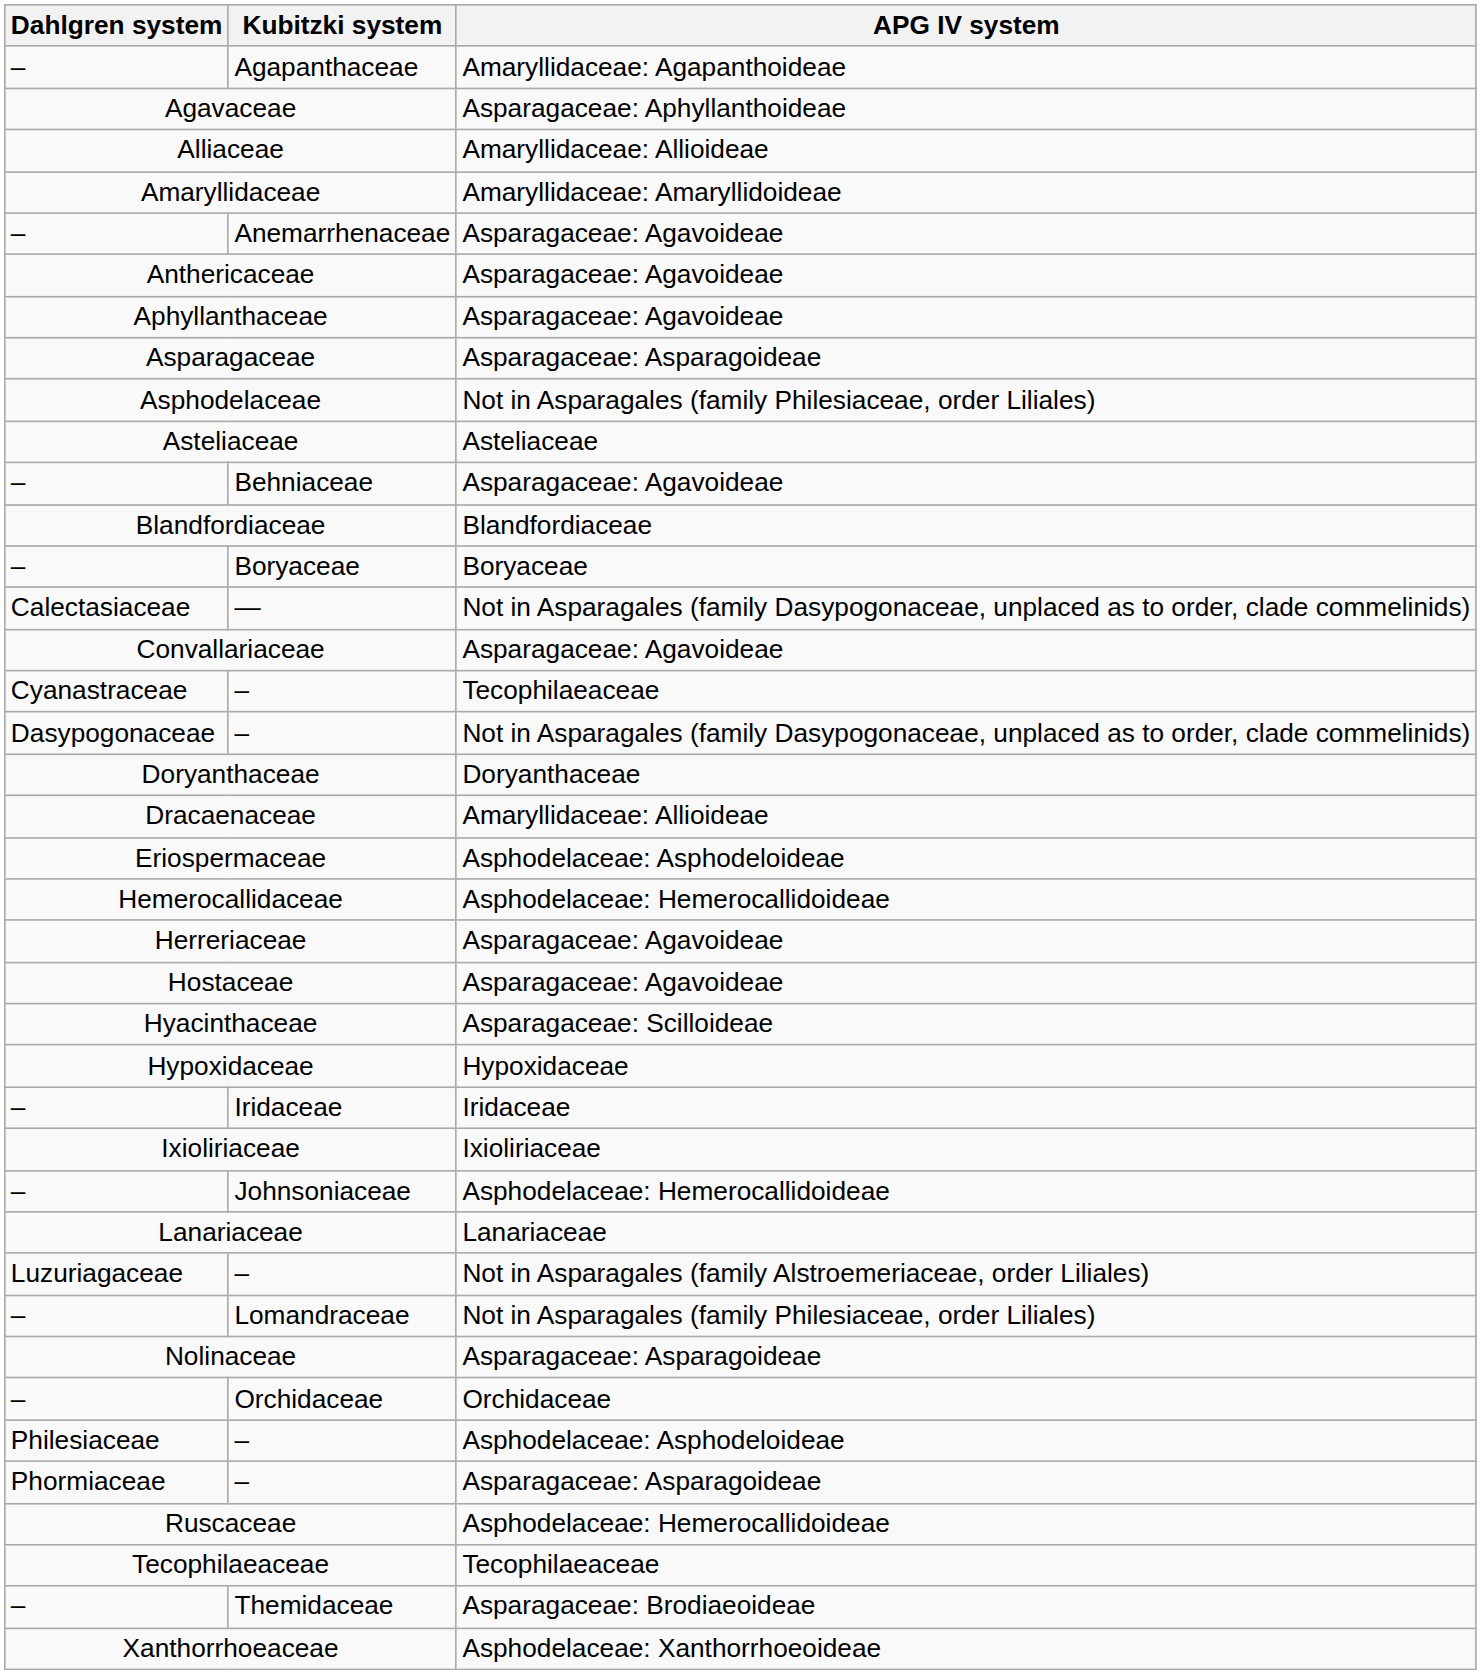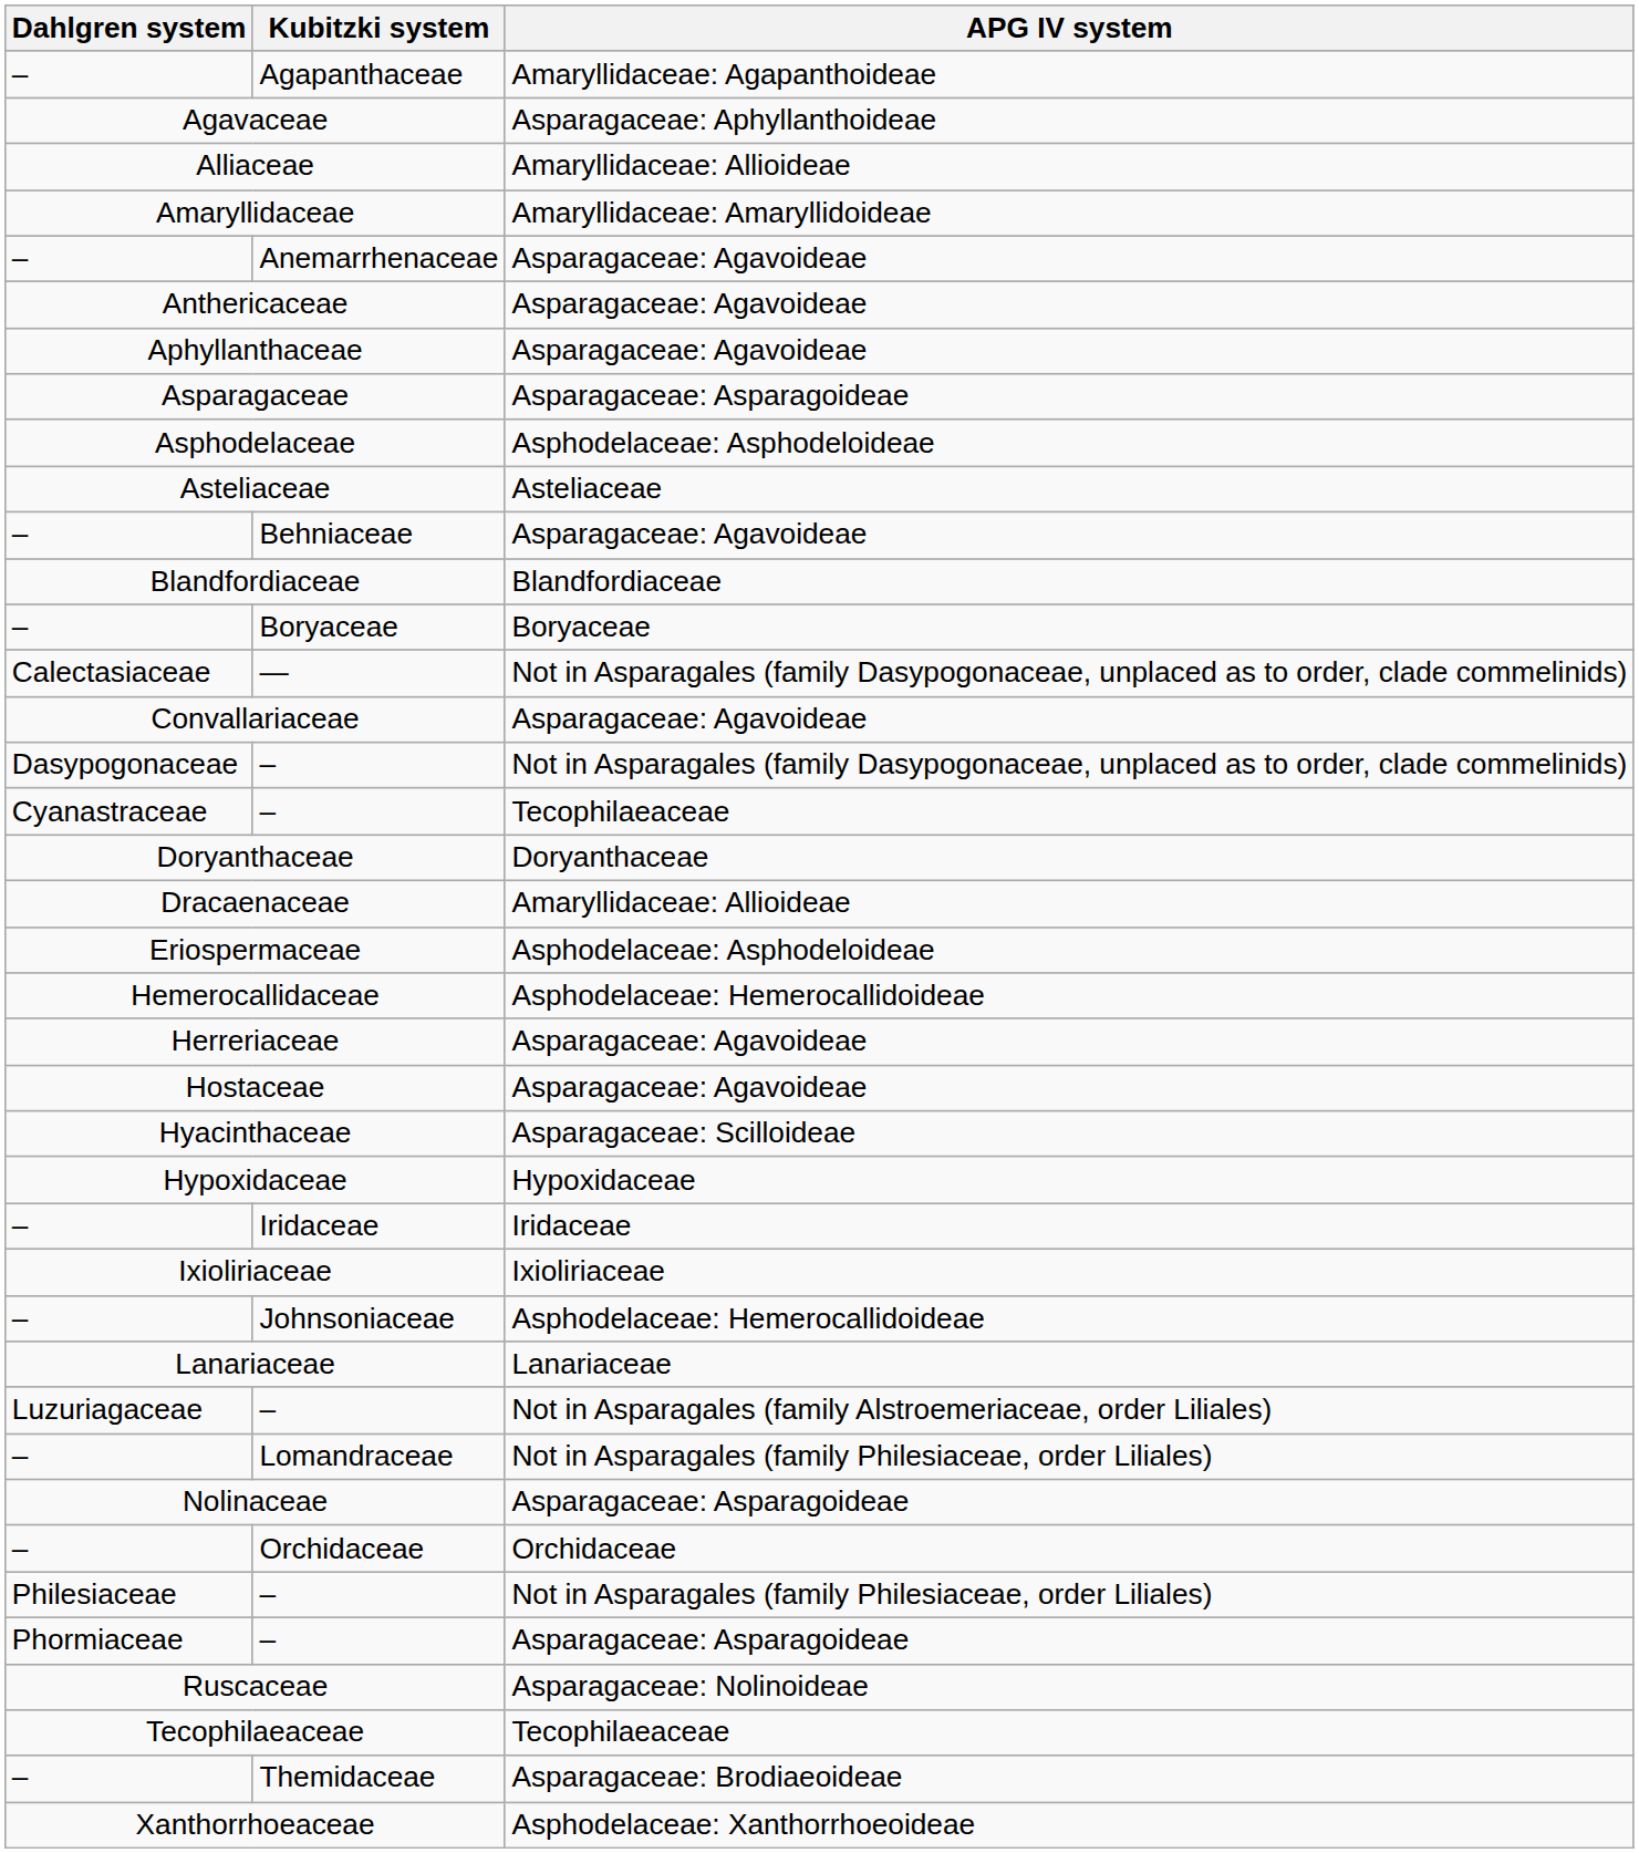Asphodelaceae | APG IV system: Not in Asparagales (family Philesiaceae, order Liliales) -> Asphodelaceae: Asphodeloideae
rows swapped: Cyanastraceae / – <-> Dasypogonaceae / –
Philesiaceae / – | APG IV system: Asphodelaceae: Asphodeloideae -> Not in Asparagales (family Philesiaceae, order Liliales)
Ruscaceae | APG IV system: Asphodelaceae: Hemerocallidoideae -> Asparagaceae: Nolinoideae
